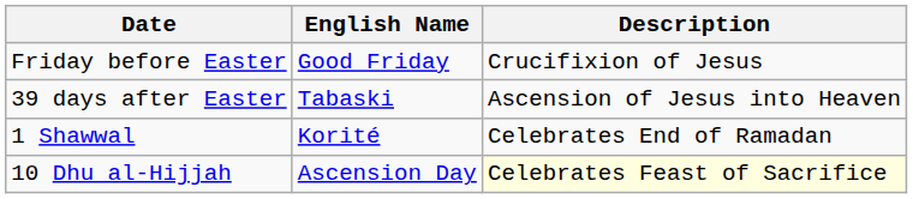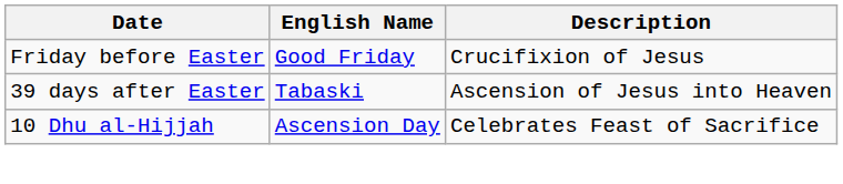- row: 1 Shawwal | Korité | Celebrates End of Ramadan
10 Dhu al-Hijjah | Description: lightyellow background -> no background
